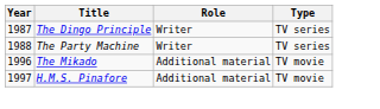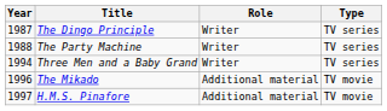+ row: 1994 | Three Men and a Baby Grand | Writer | TV series
